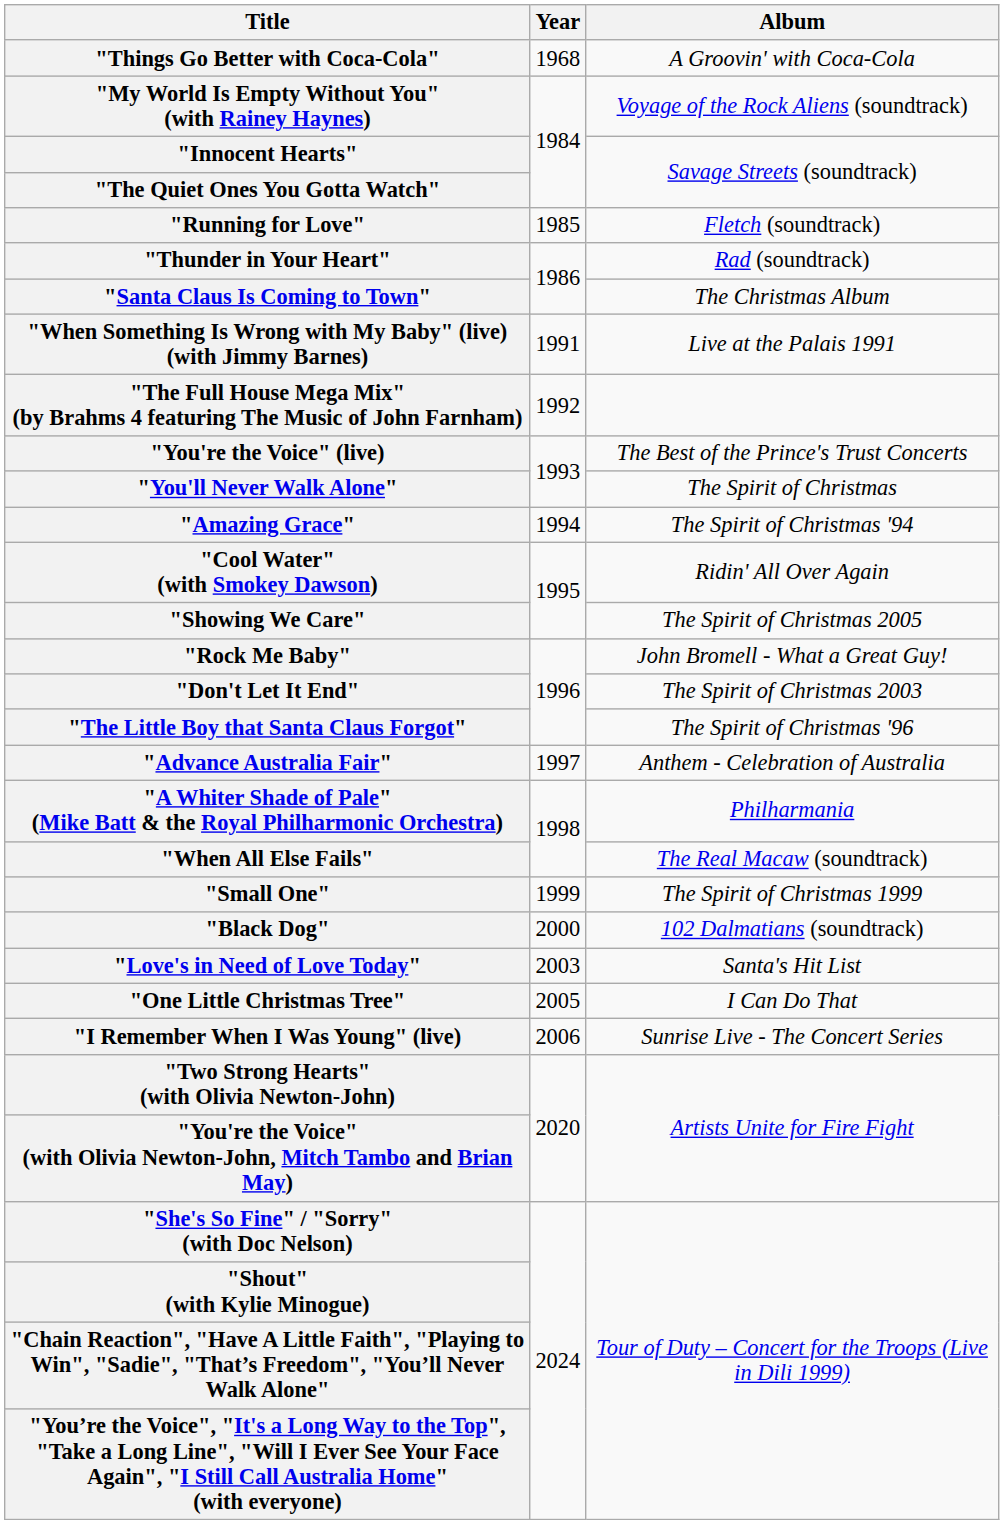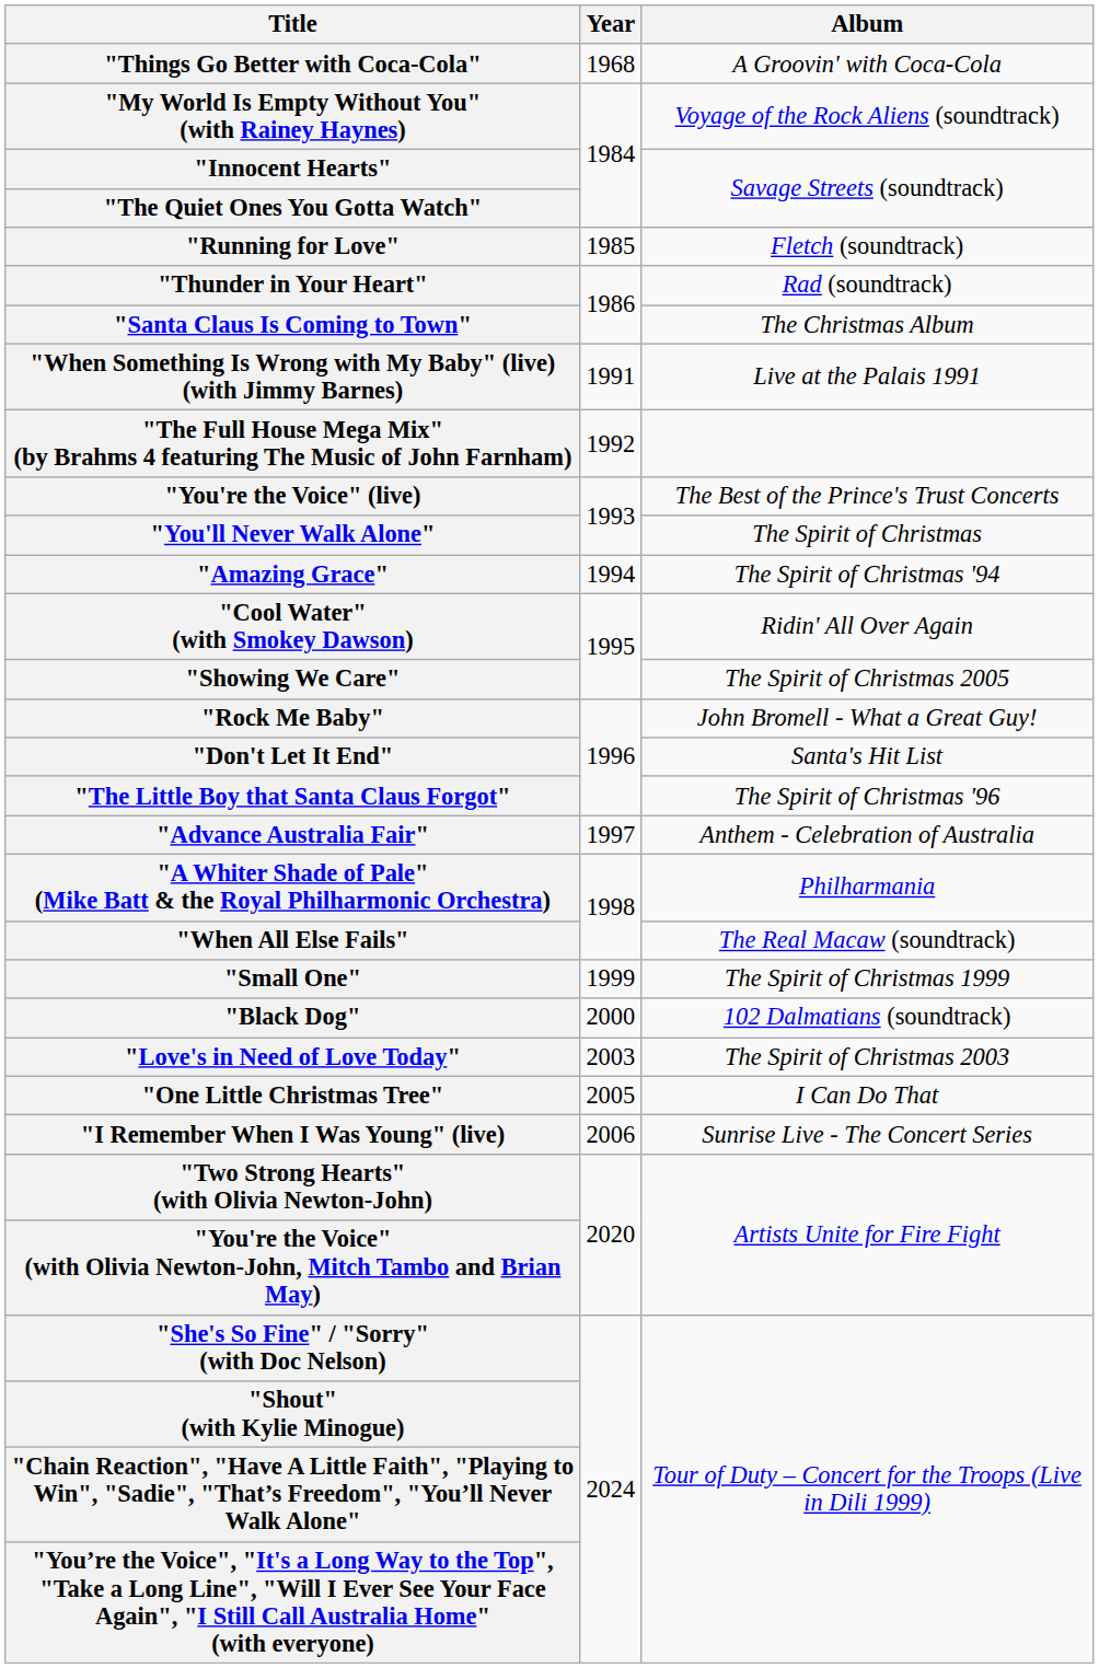"Don't Let It End" | Album: The Spirit of Christmas 2003 -> Santa's Hit List
"Love's in Need of Love Today" | Album: Santa's Hit List -> The Spirit of Christmas 2003
